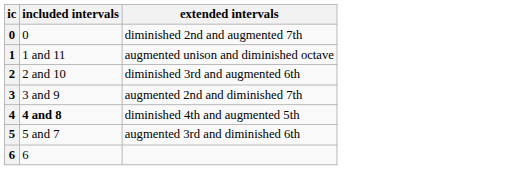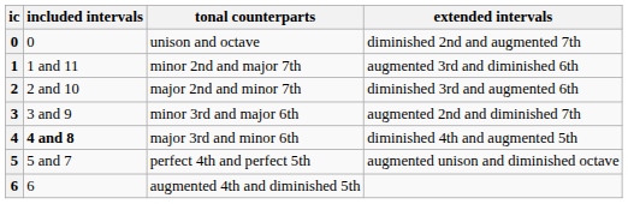+ column: tonal counterparts | unison and octave | minor 2nd and major 7th | major 2nd and minor 7th | minor 3rd and major 6th | major 3rd and minor 6th | perfect 4th and perfect 5th | augmented 4th and diminished 5th
1 | extended intervals: augmented unison and diminished octave -> augmented 3rd and diminished 6th
5 | extended intervals: augmented 3rd and diminished 6th -> augmented unison and diminished octave
